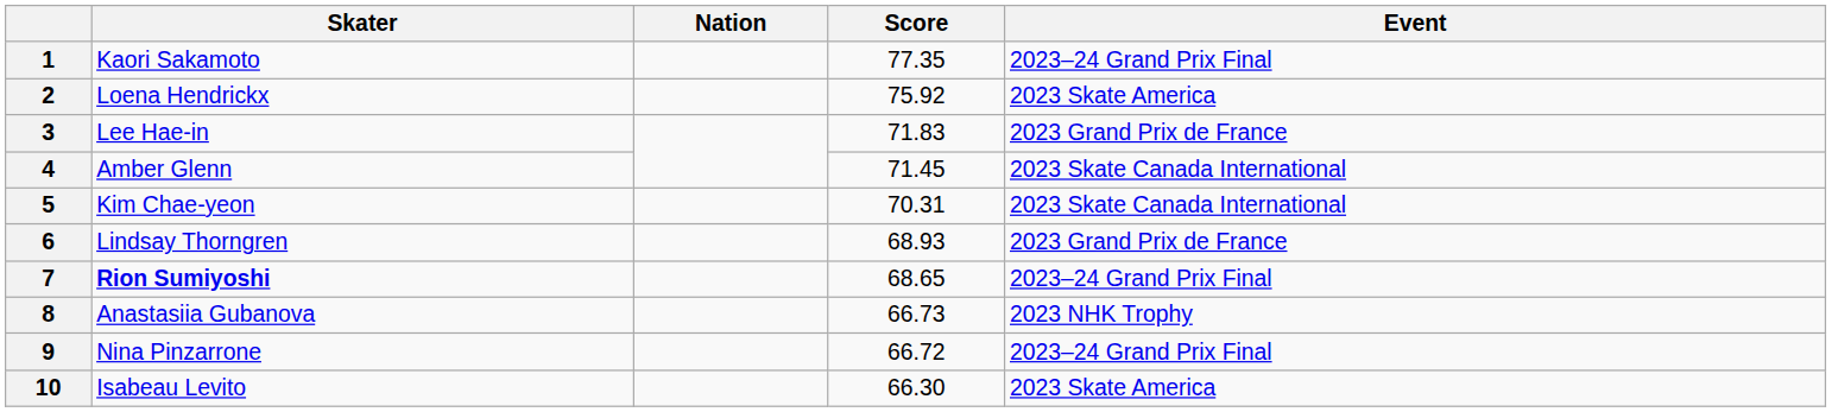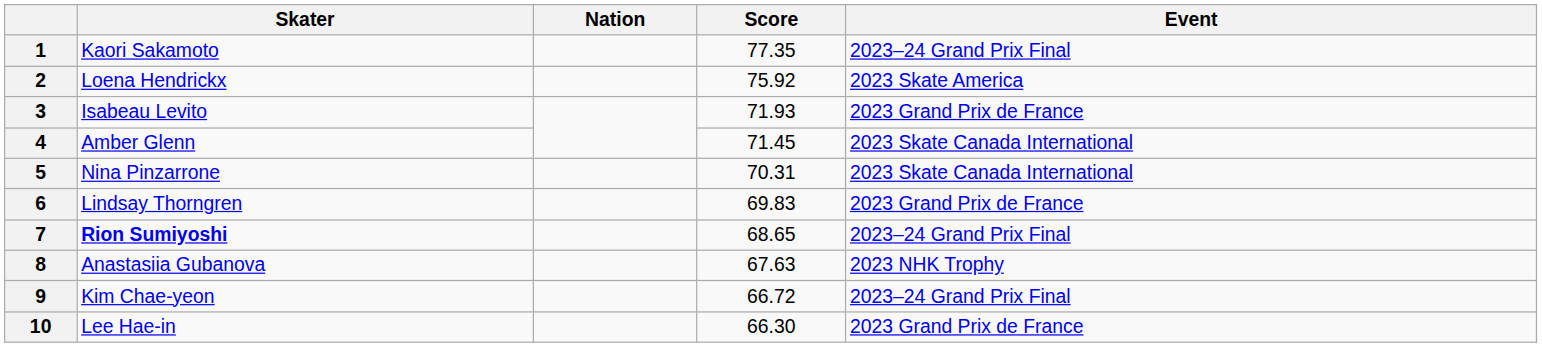3 | Skater: Lee Hae-in -> Isabeau Levito
3 | Score: 71.83 -> 71.93
5 | Skater: Kim Chae-yeon -> Nina Pinzarrone
6 | Score: 68.93 -> 69.83
8 | Score: 66.73 -> 67.63
9 | Skater: Nina Pinzarrone -> Kim Chae-yeon
10 | Skater: Isabeau Levito -> Lee Hae-in
10 | Event: 2023 Skate America -> 2023 Grand Prix de France
